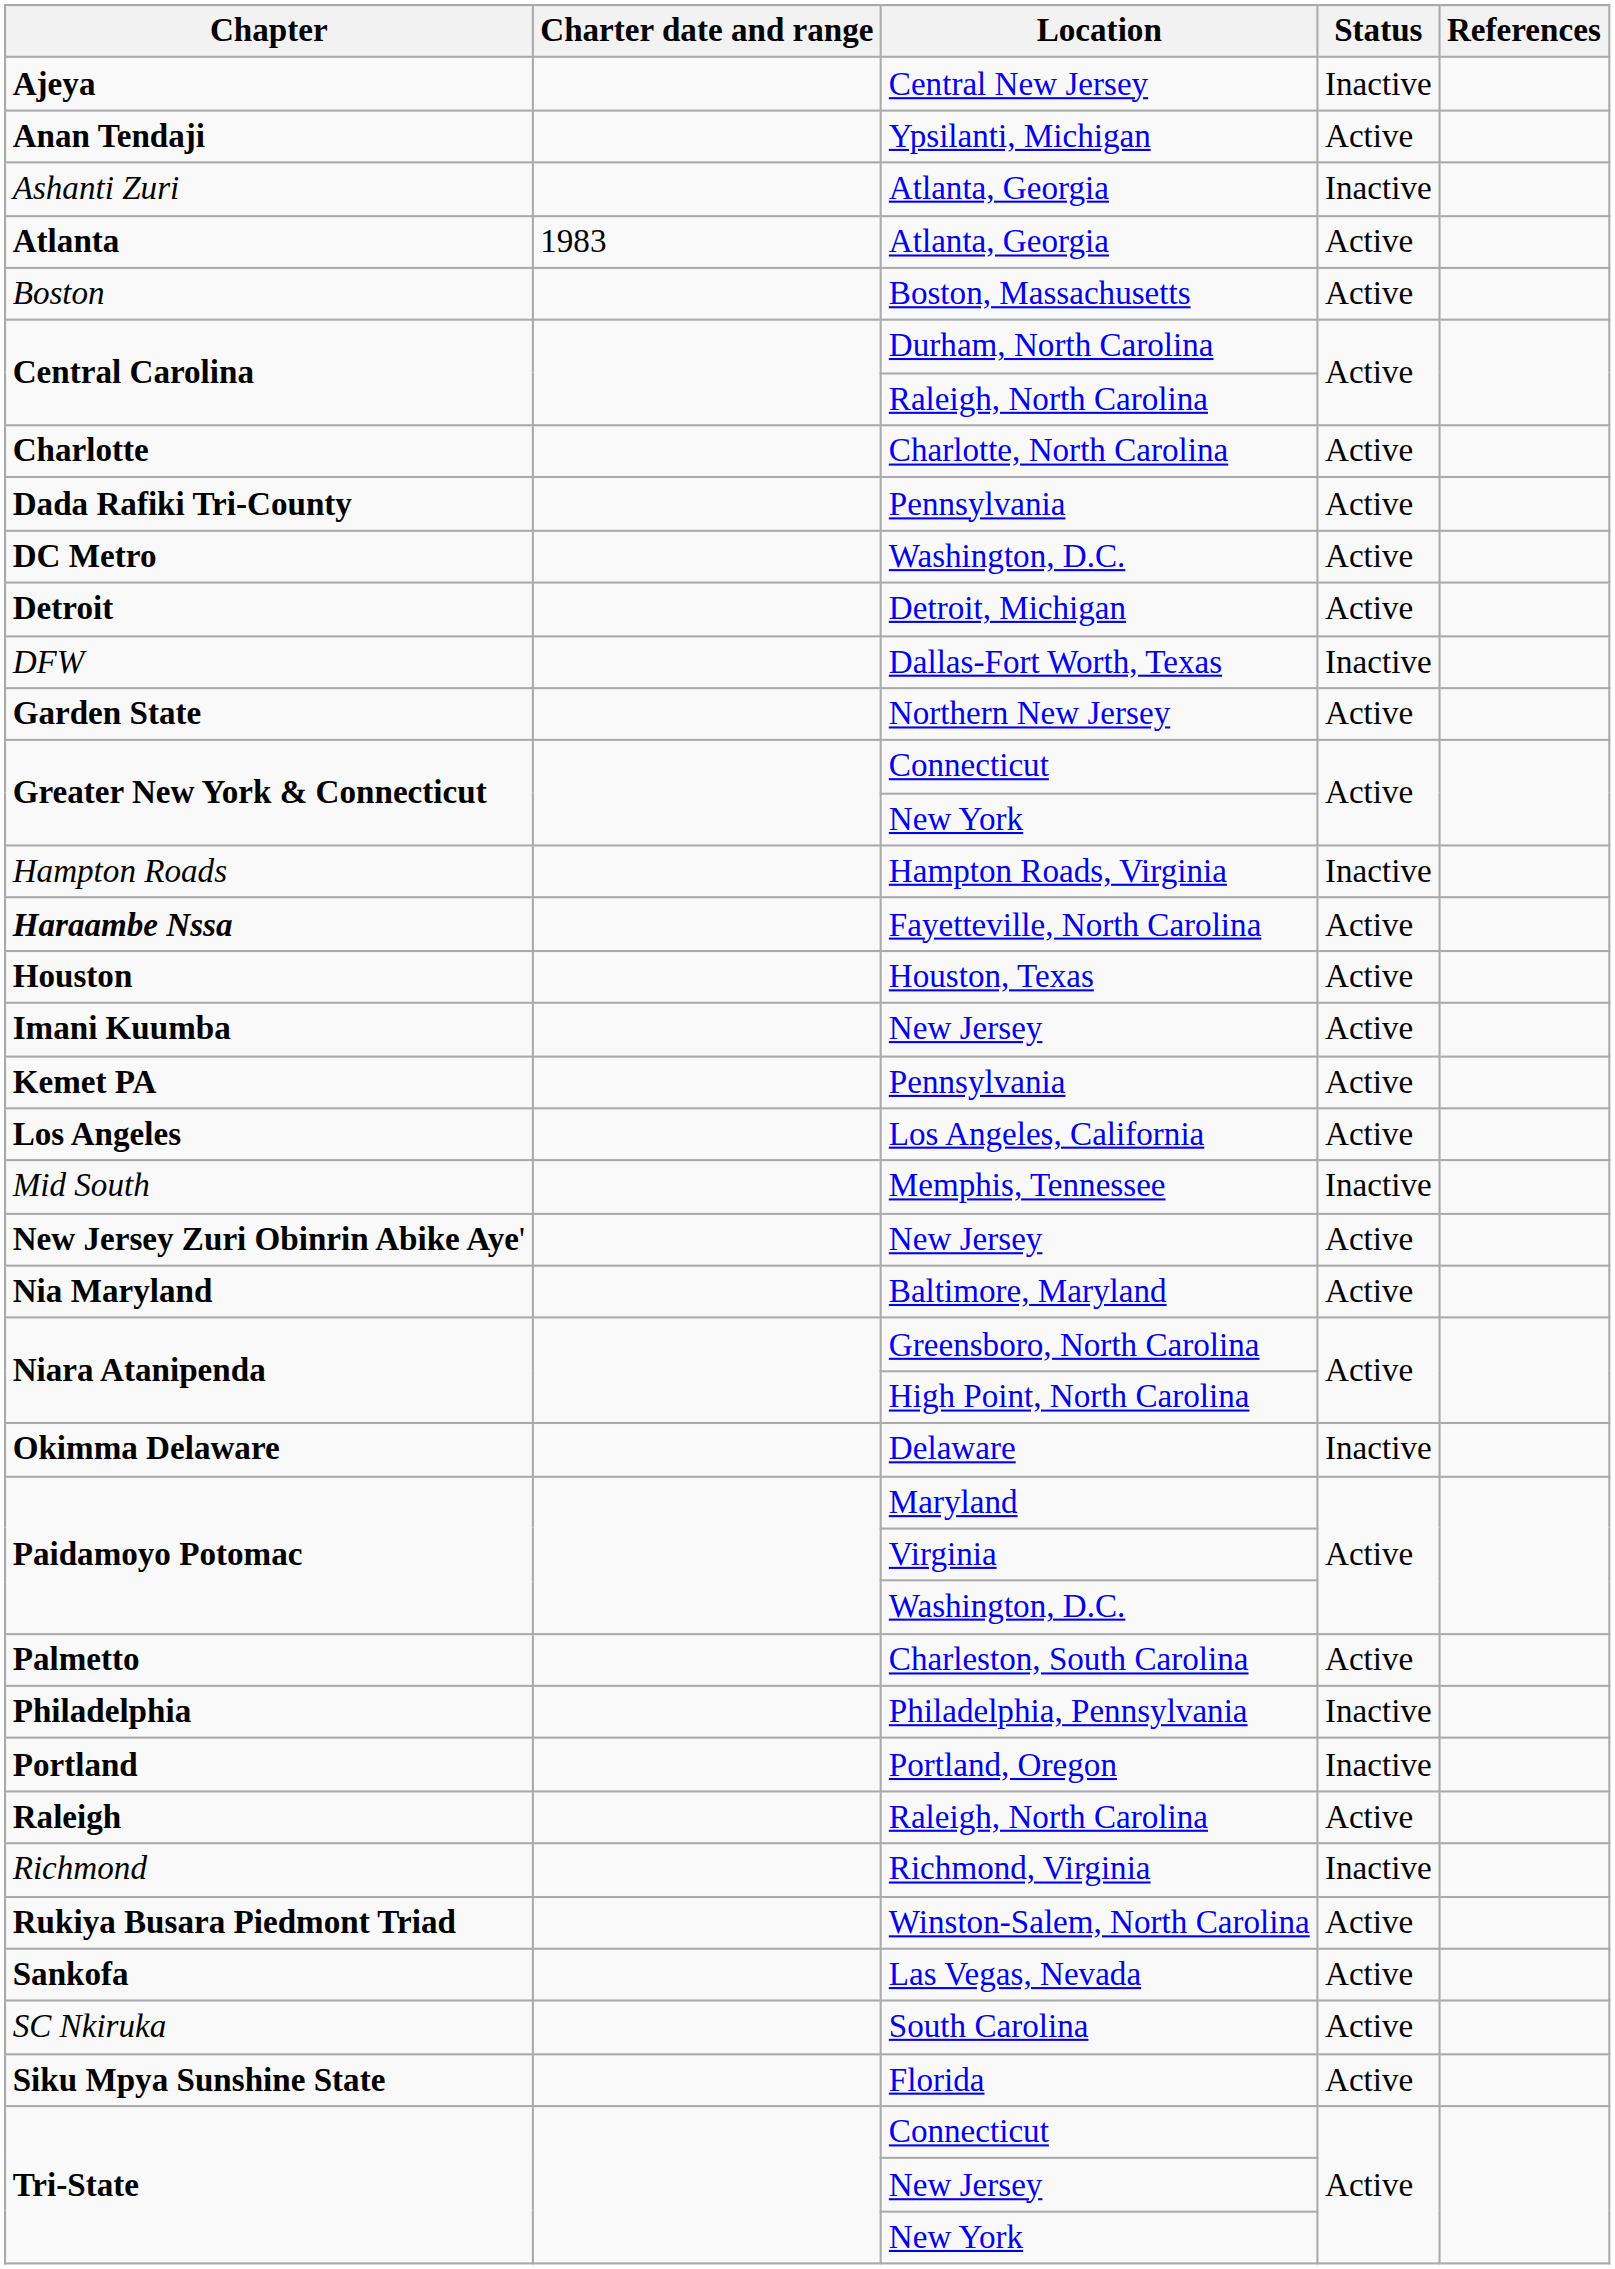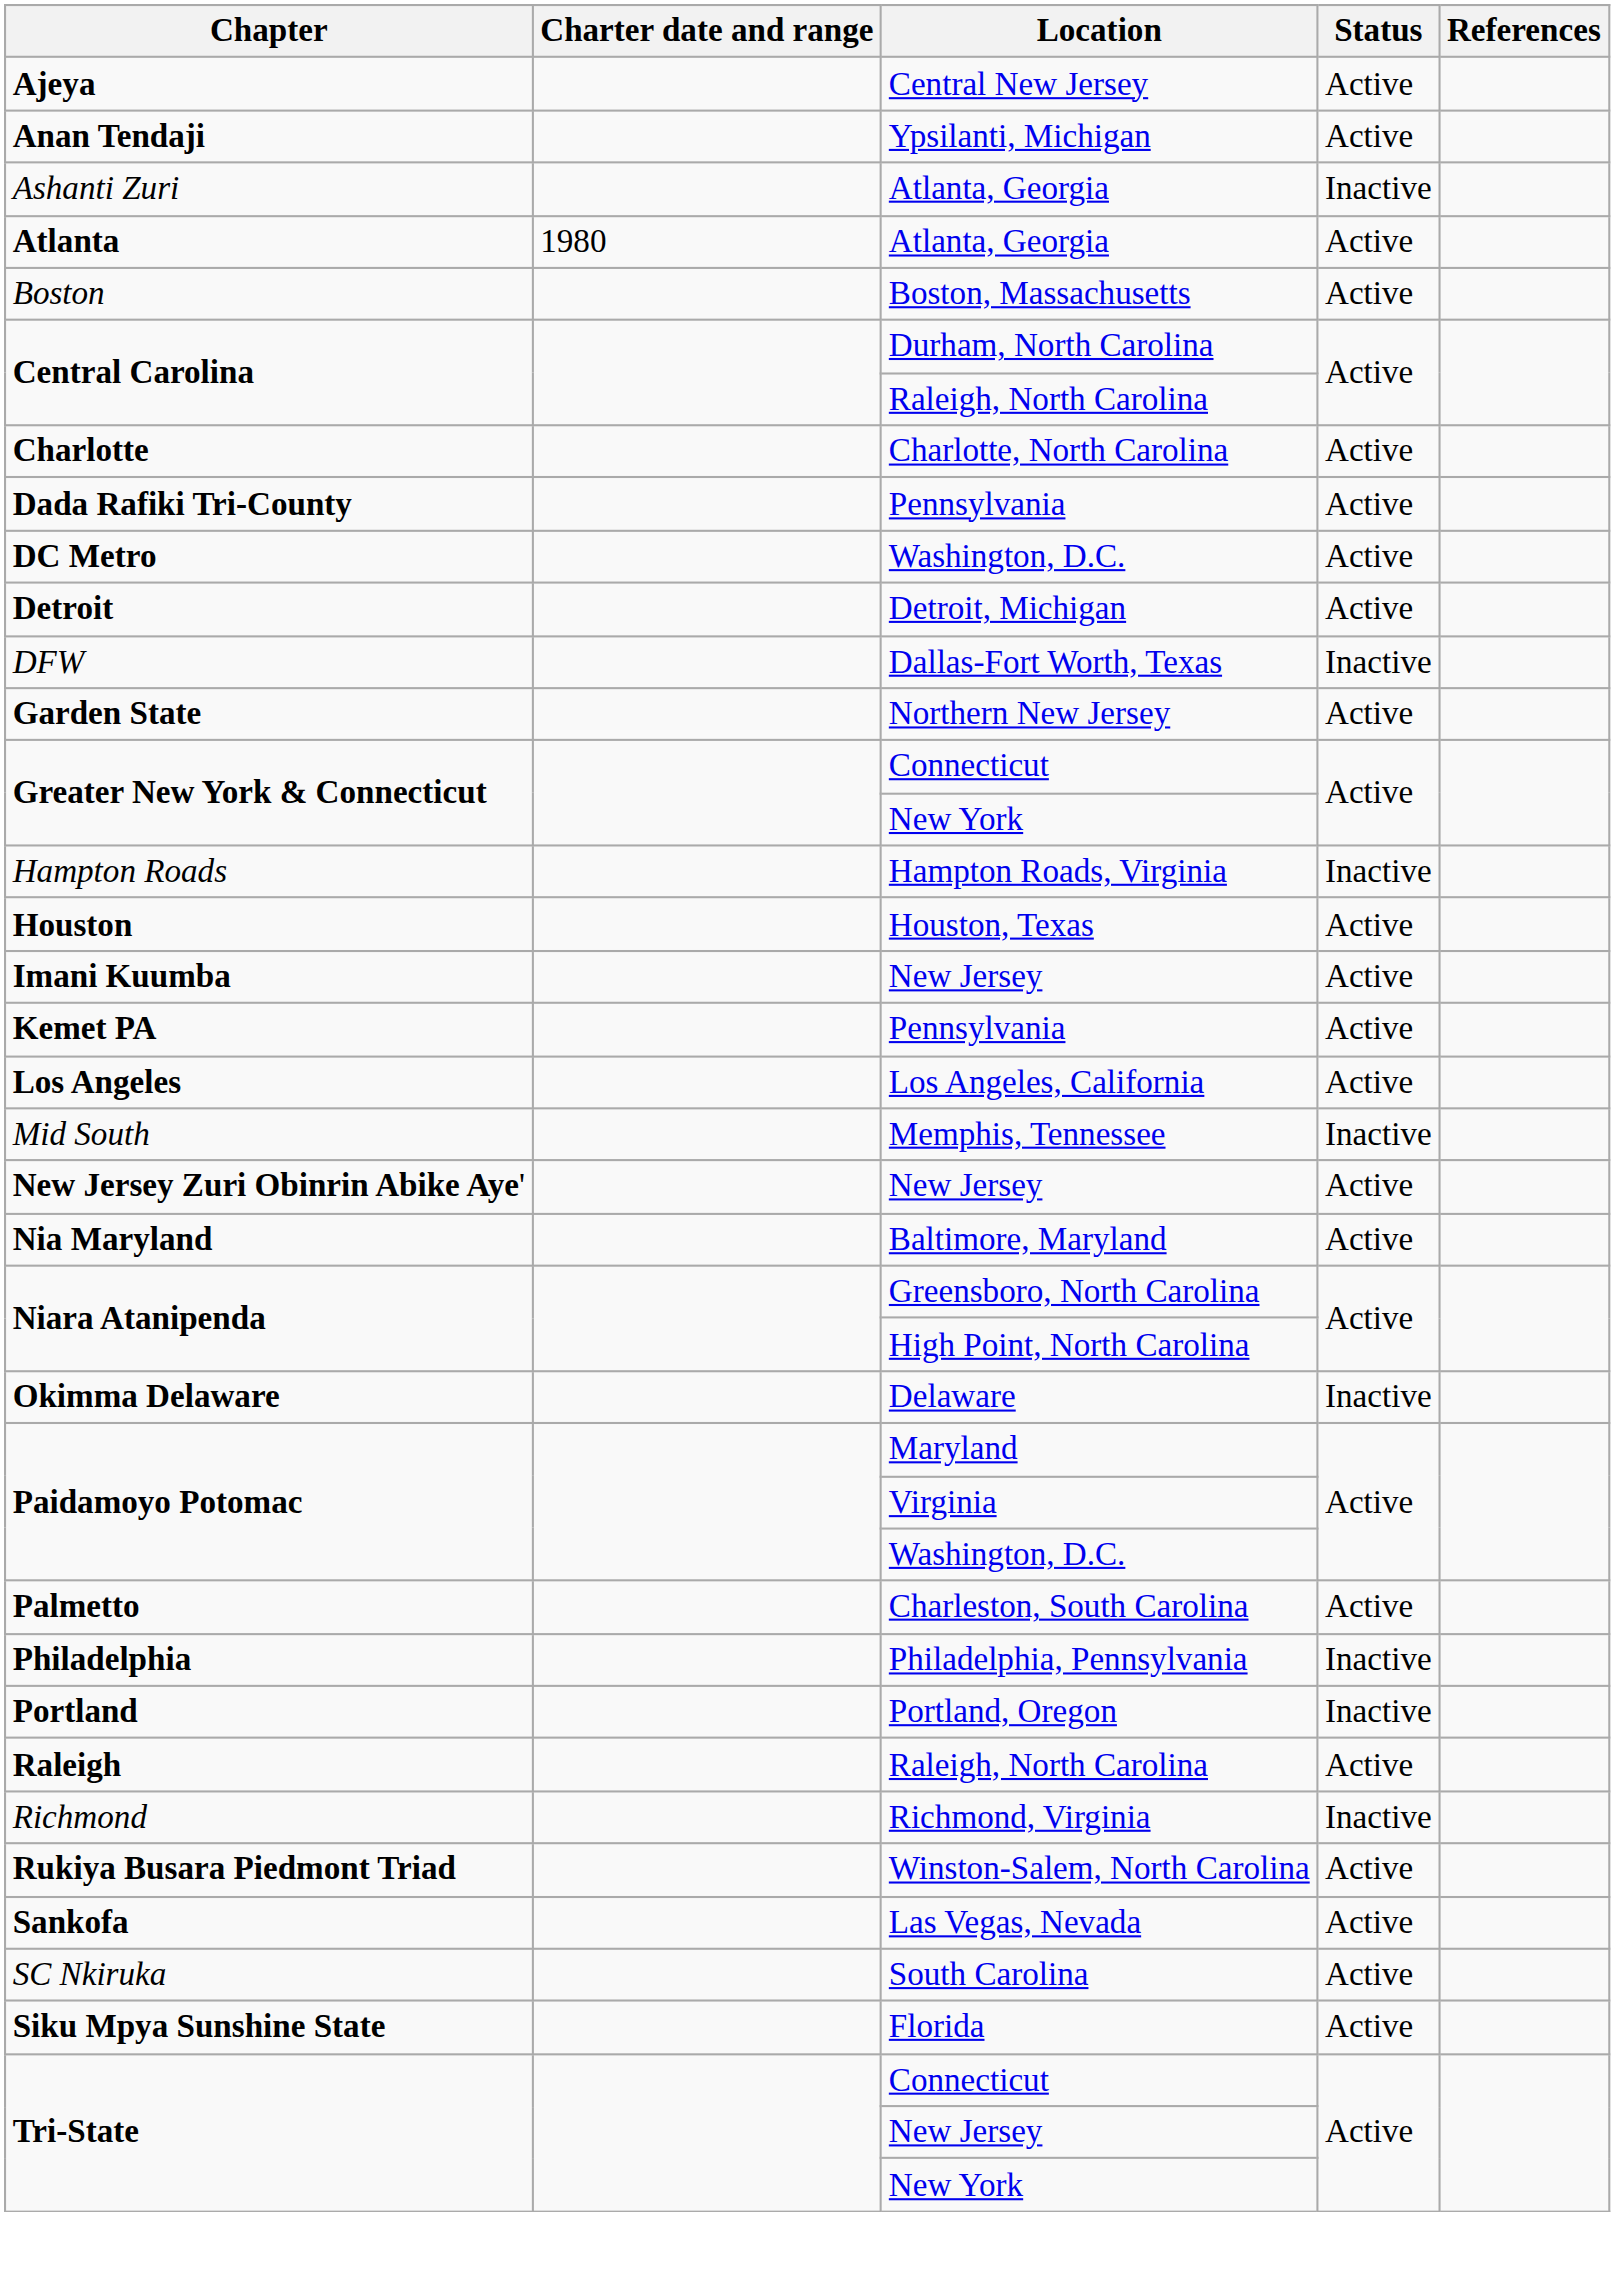Ajeya | Status: Inactive -> Active
Atlanta | Charter date and range: 1983 -> 1980
- row: Haraambe Nssa | Fayetteville, North Carolina | Active
